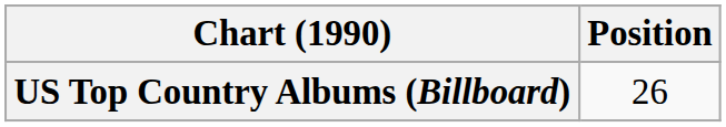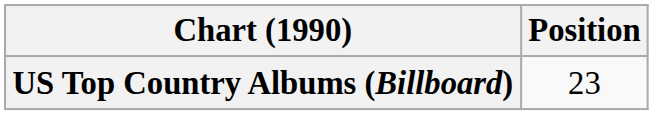US Top Country Albums (Billboard) | Position: 26 -> 23
